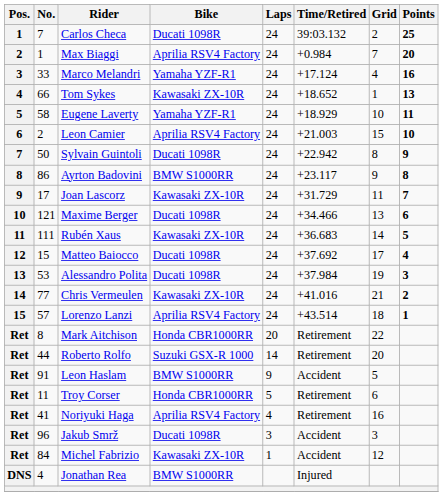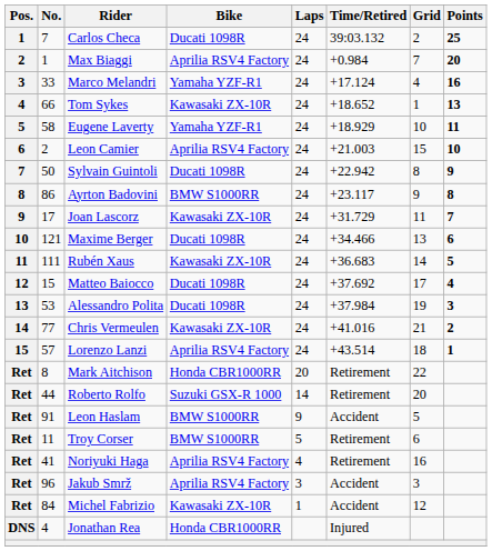Troy Corser | Bike: Honda CBR1000RR -> BMW S1000RR
Jakub Smrž | Bike: Ducati 1098R -> Aprilia RSV4 Factory
Jonathan Rea | Bike: BMW S1000RR -> Honda CBR1000RR
